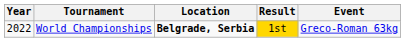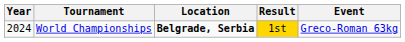World Championships | Year: 2022 -> 2024
